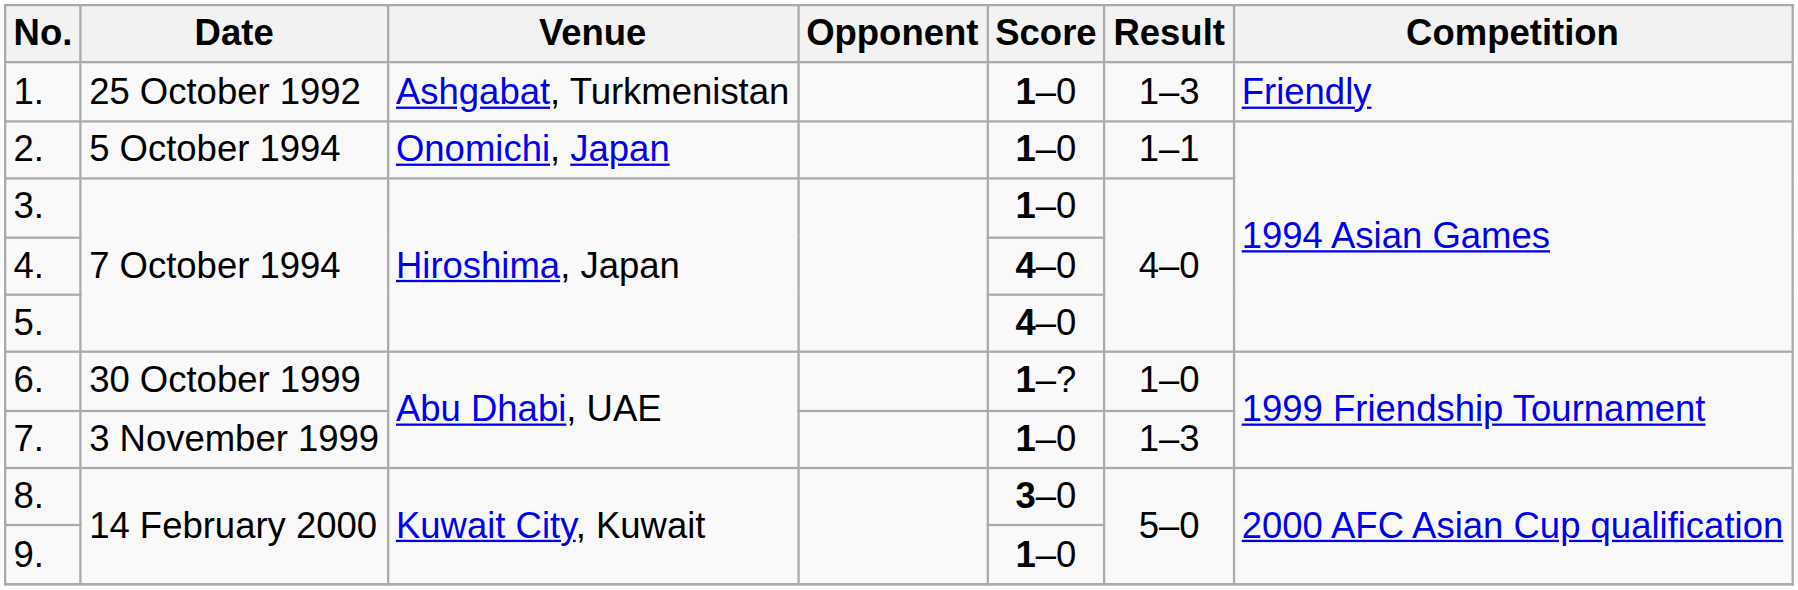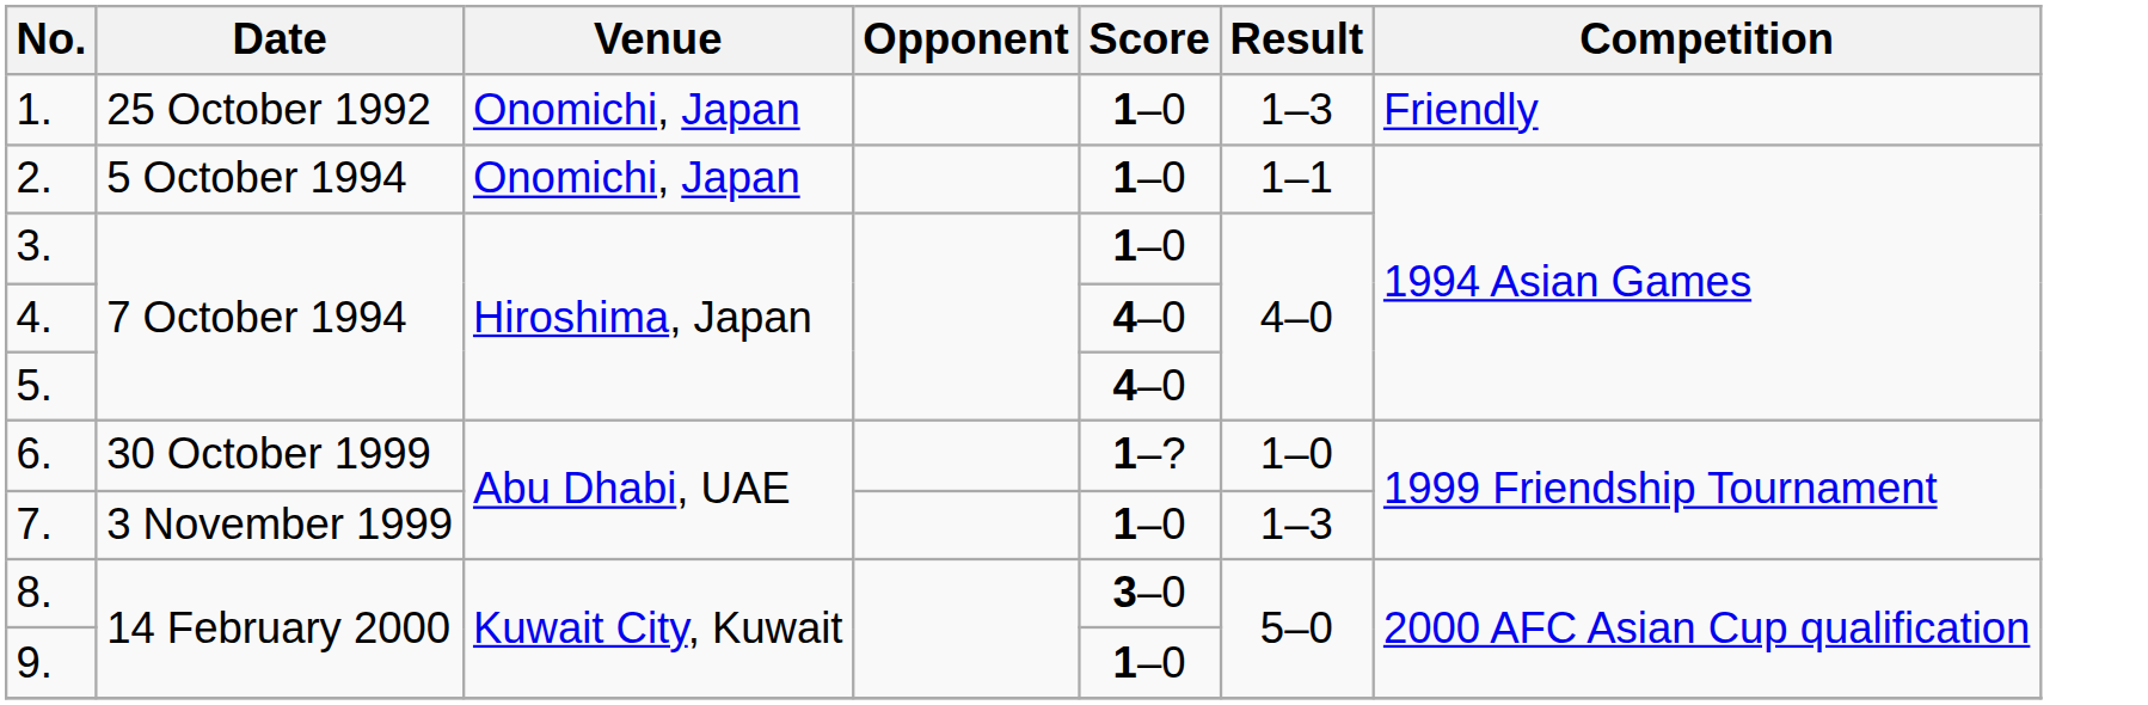1. | Venue: Ashgabat, Turkmenistan -> Onomichi, Japan
